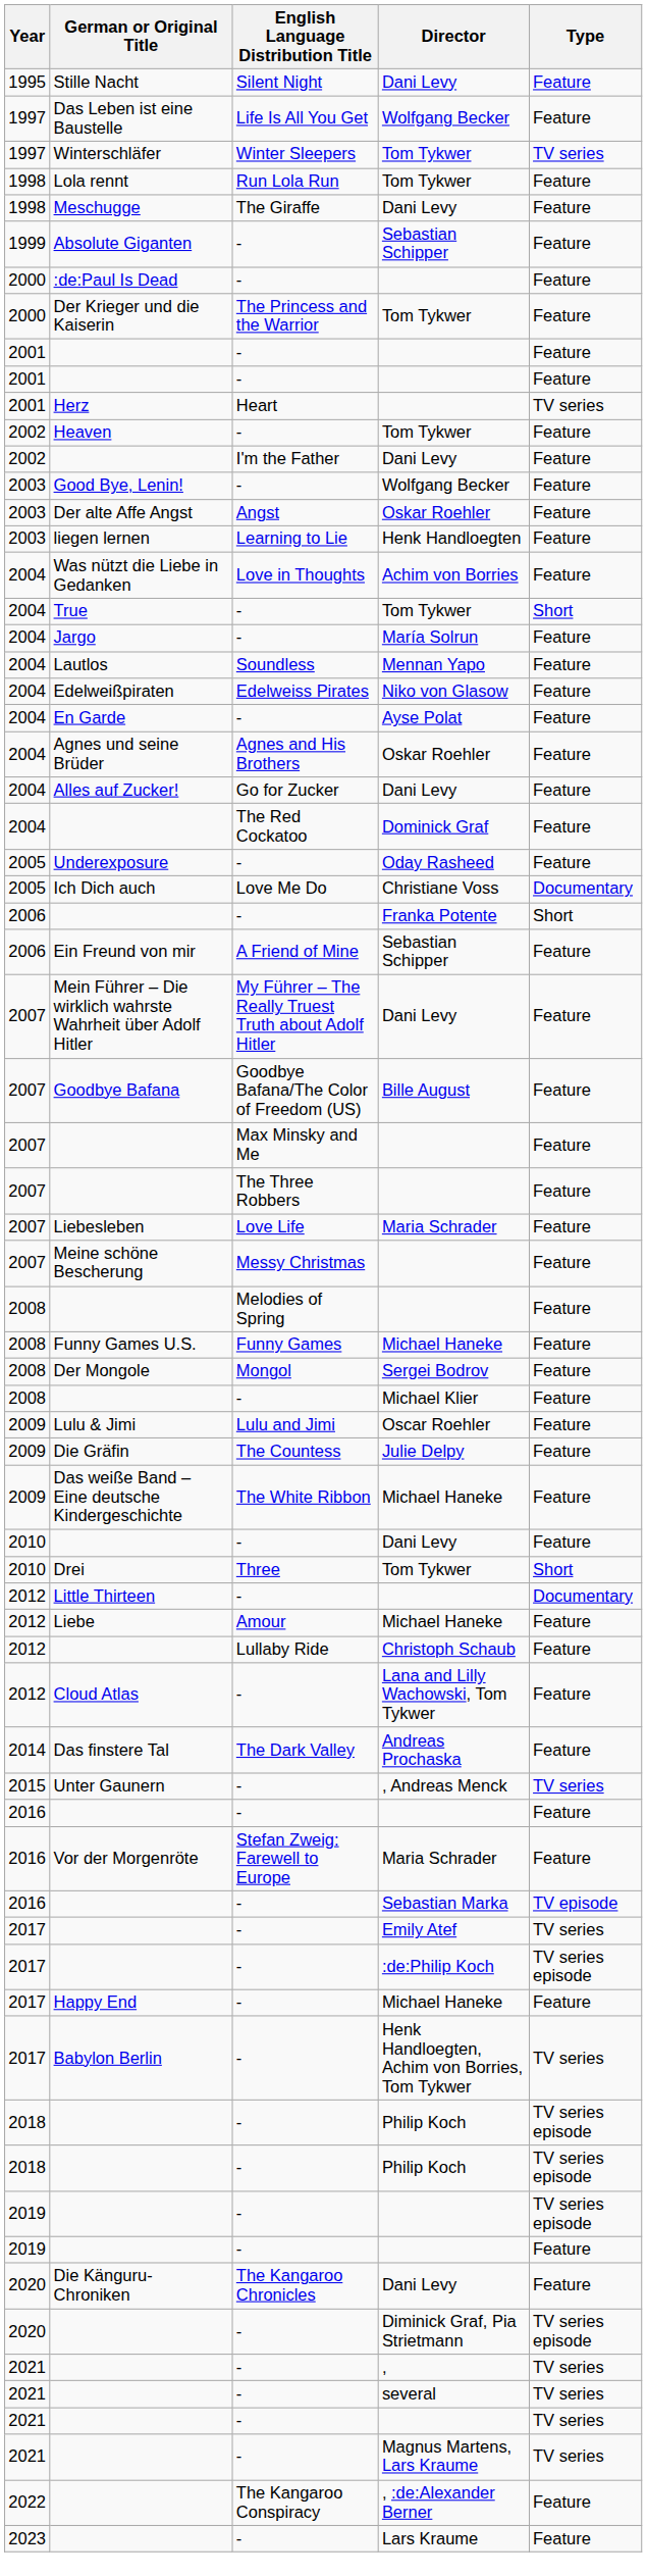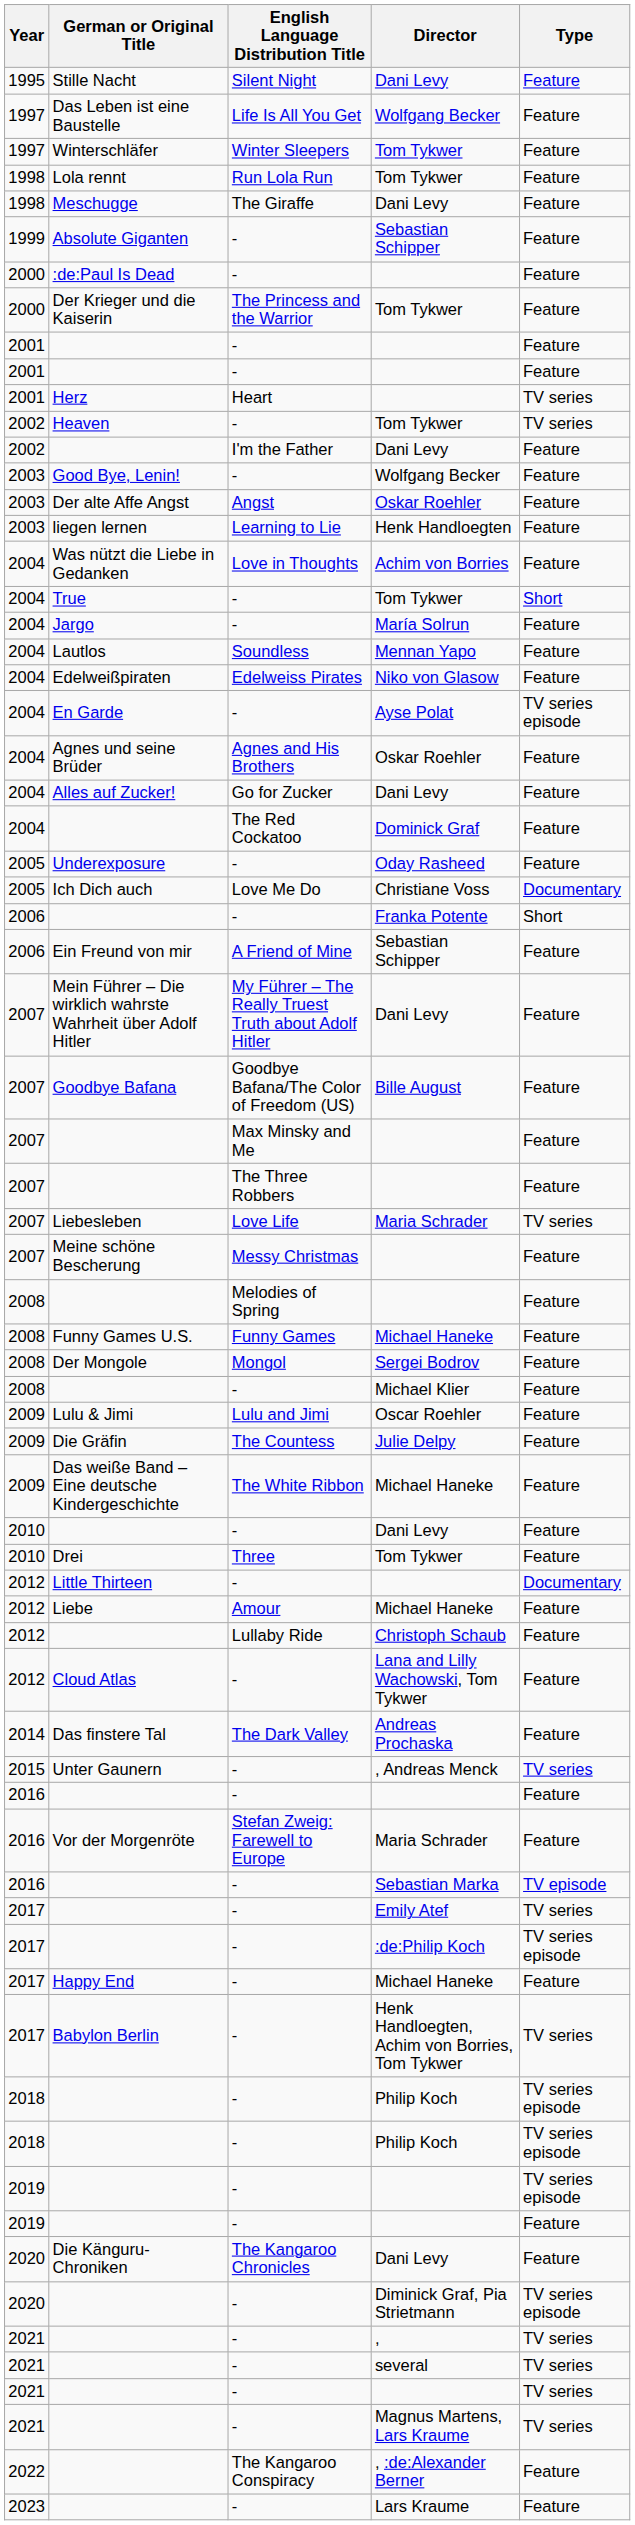Winterschläfer | Type: TV series -> Feature
Heaven | Type: Feature -> TV series
En Garde | Type: Feature -> TV series episode
Liebesleben | Type: Feature -> TV series
Drei | Type: Short -> Feature
